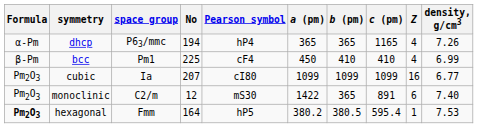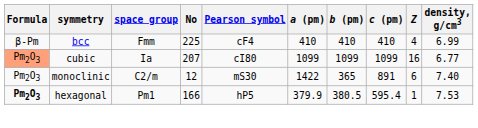- row: α-Pm | dhcp | P63/mmc | 194 | hP4 | 365 | 365 | 1165 | 4 | 7.26
bcc | space group: Pm1 -> Fmm
bcc | a (pm): 450 -> 410
cubic | Formula: no background -> lightsalmon background
hexagonal | space group: Fmm -> Pm1
hexagonal | No: 164 -> 166
hexagonal | a (pm): 380.2 -> 379.9
